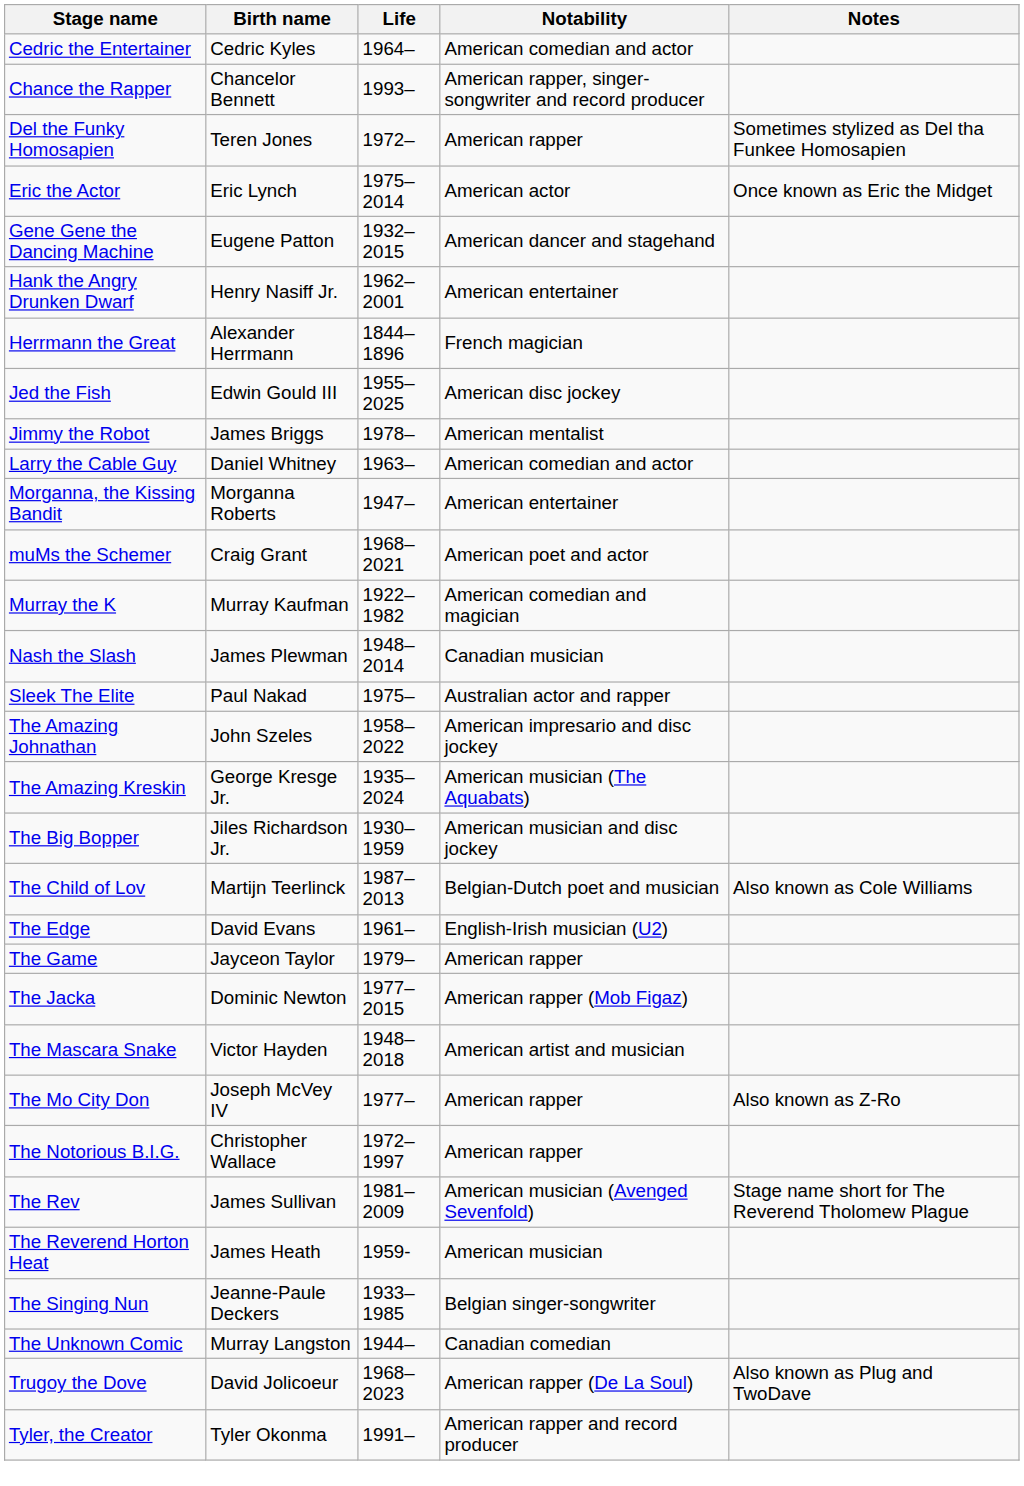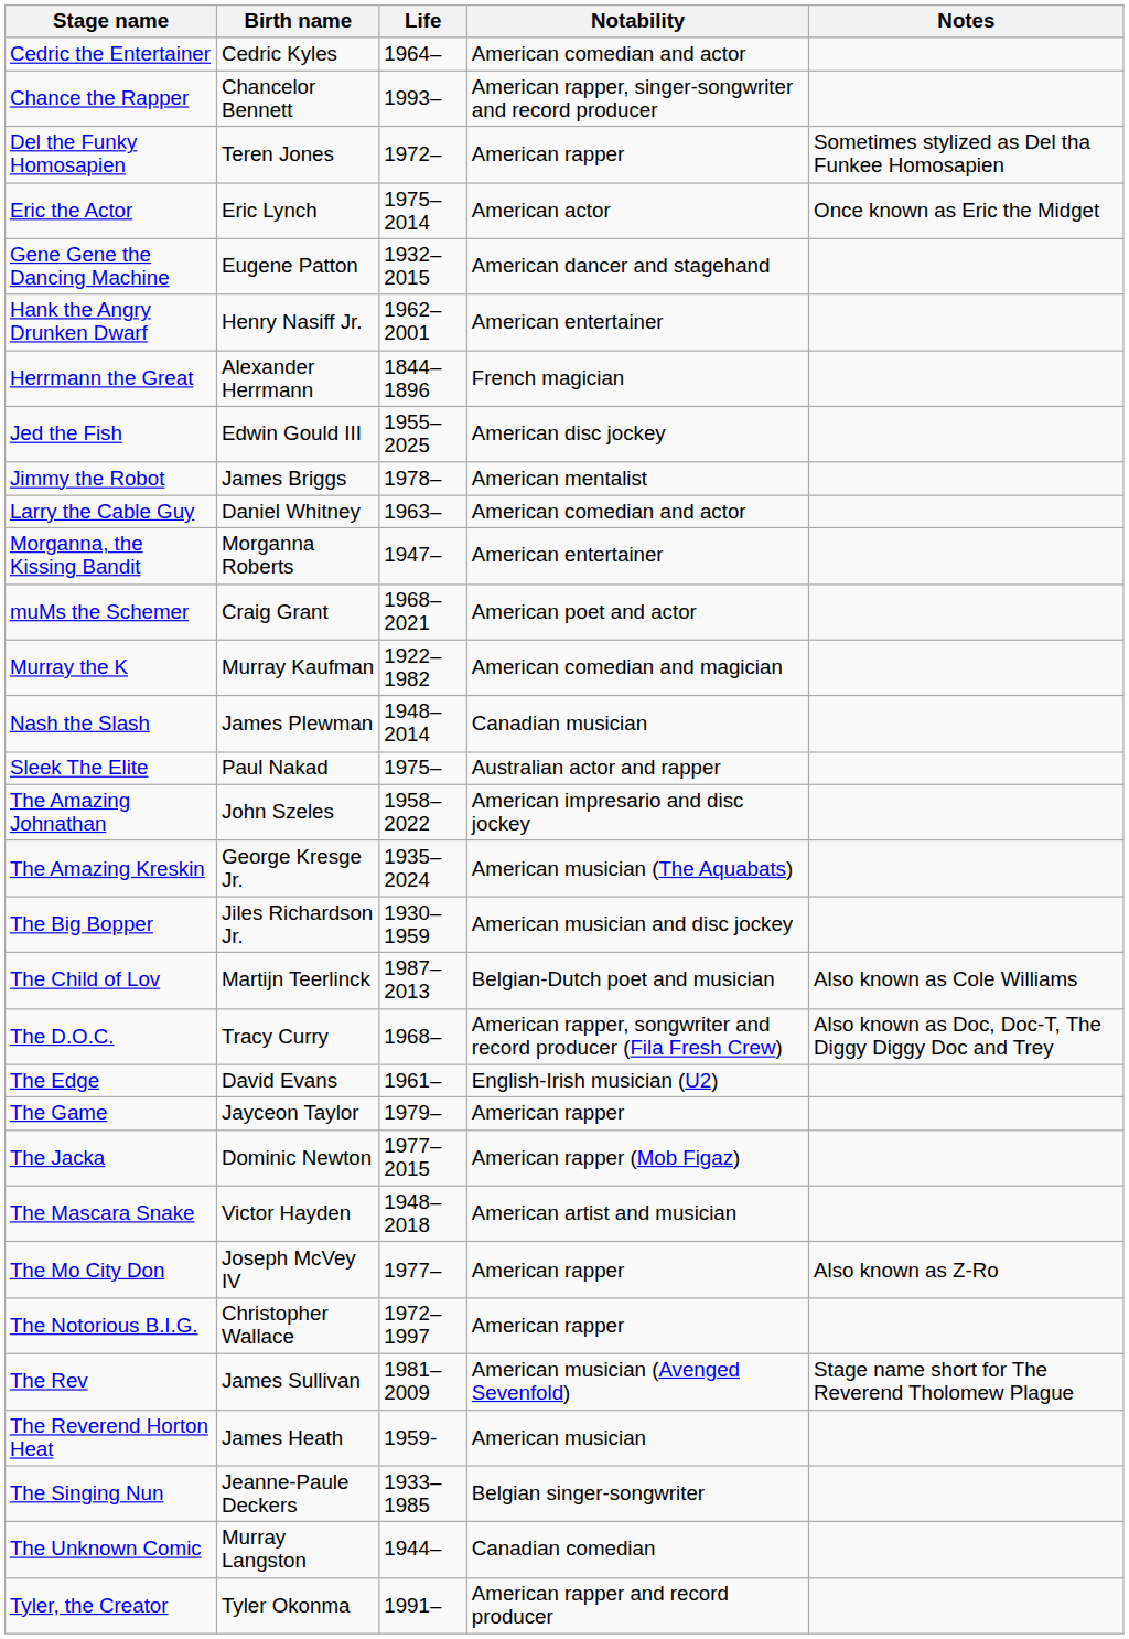+ row: The D.O.C. | Tracy Curry | 1968– | American rapper, songwriter and record producer (Fila Fresh Crew) | Also known as Doc, Doc-T, The Diggy Diggy Doc and Trey
- row: Trugoy the Dove | David Jolicoeur | 1968–2023 | American rapper (De La Soul) | Also known as Plug and TwoDave
